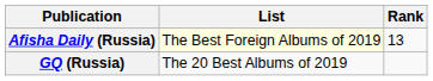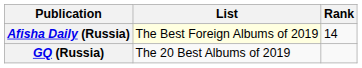Afisha Daily (Russia) | Rank: 13 -> 14
